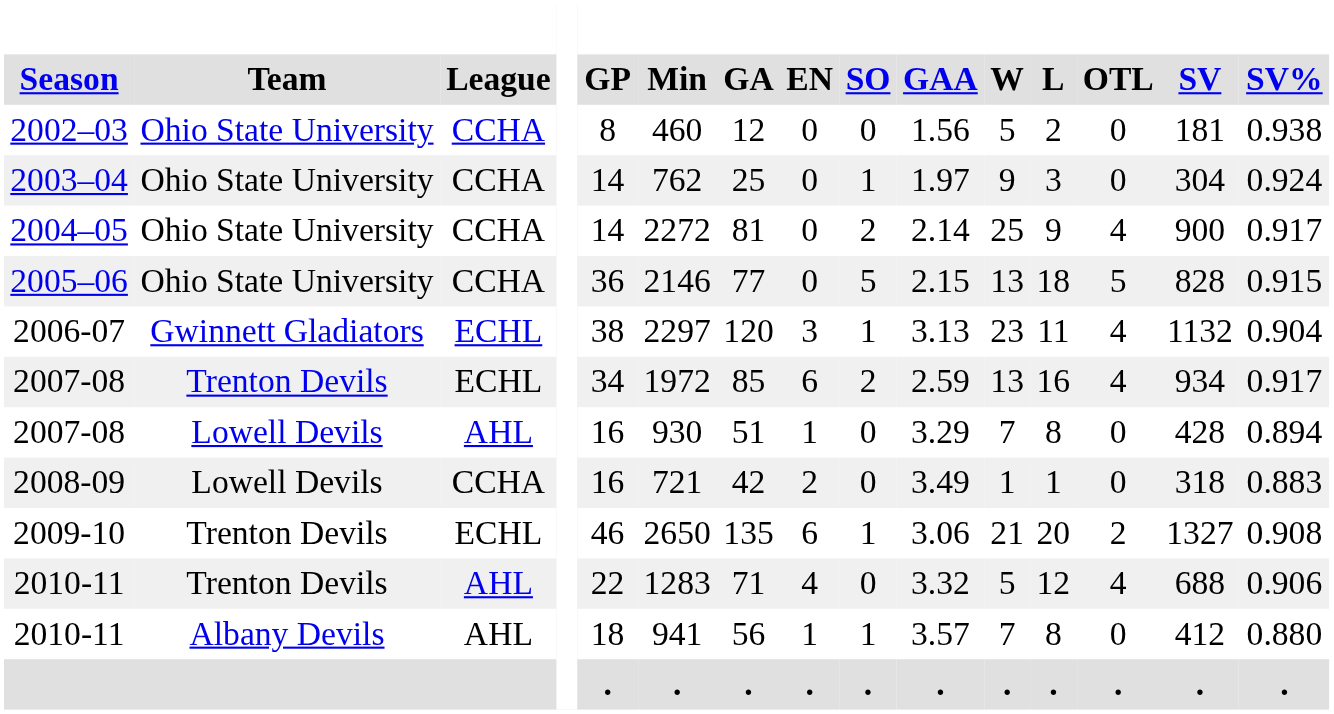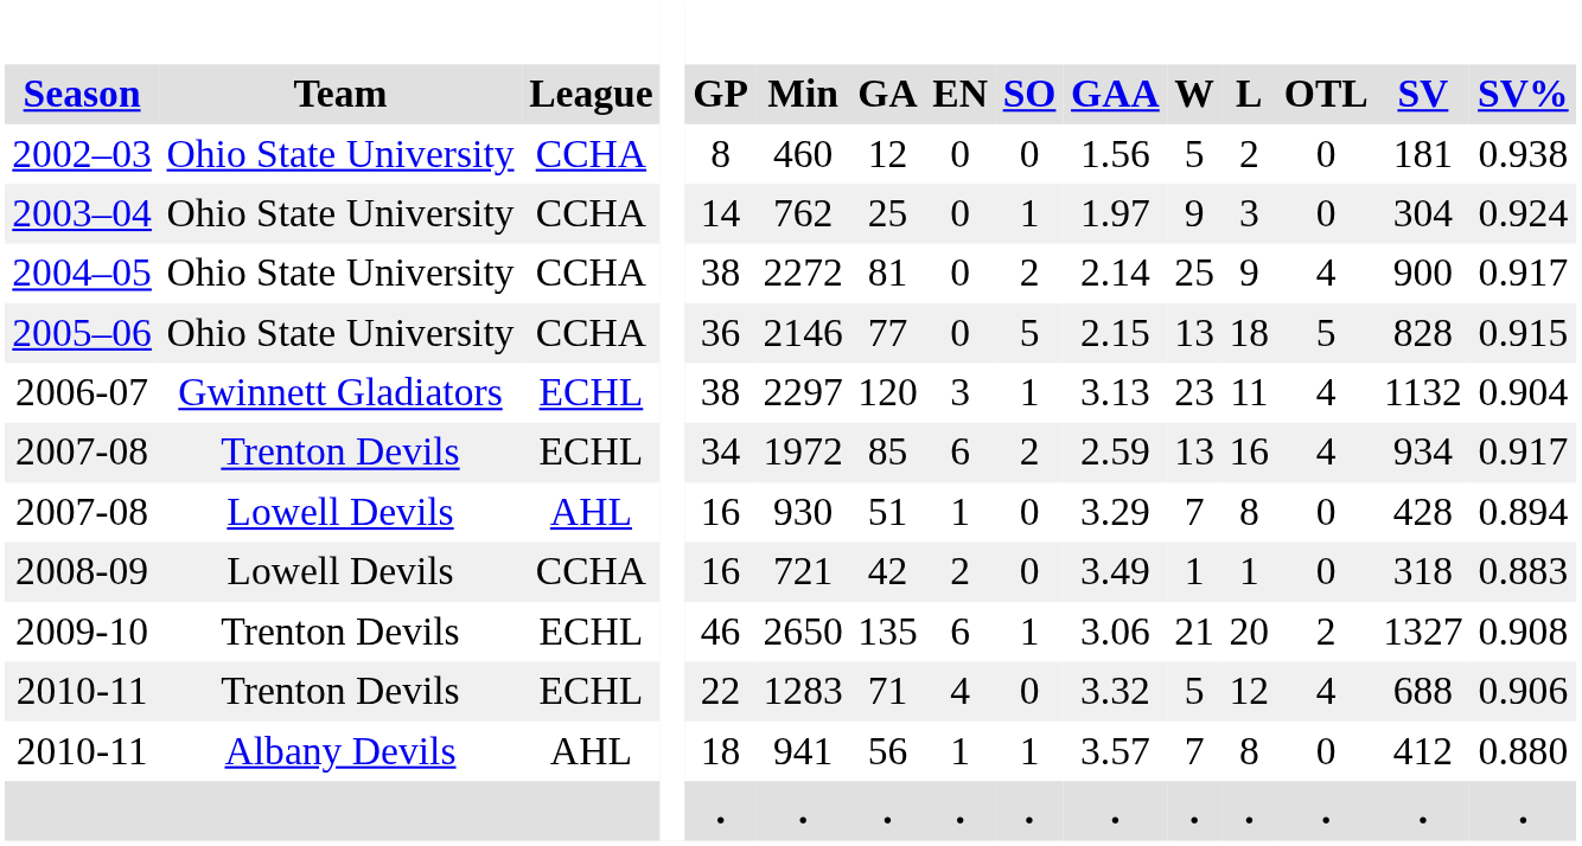2004–05 | GP: 14 -> 38
2010-11 / Trenton Devils | League: AHL -> ECHL
